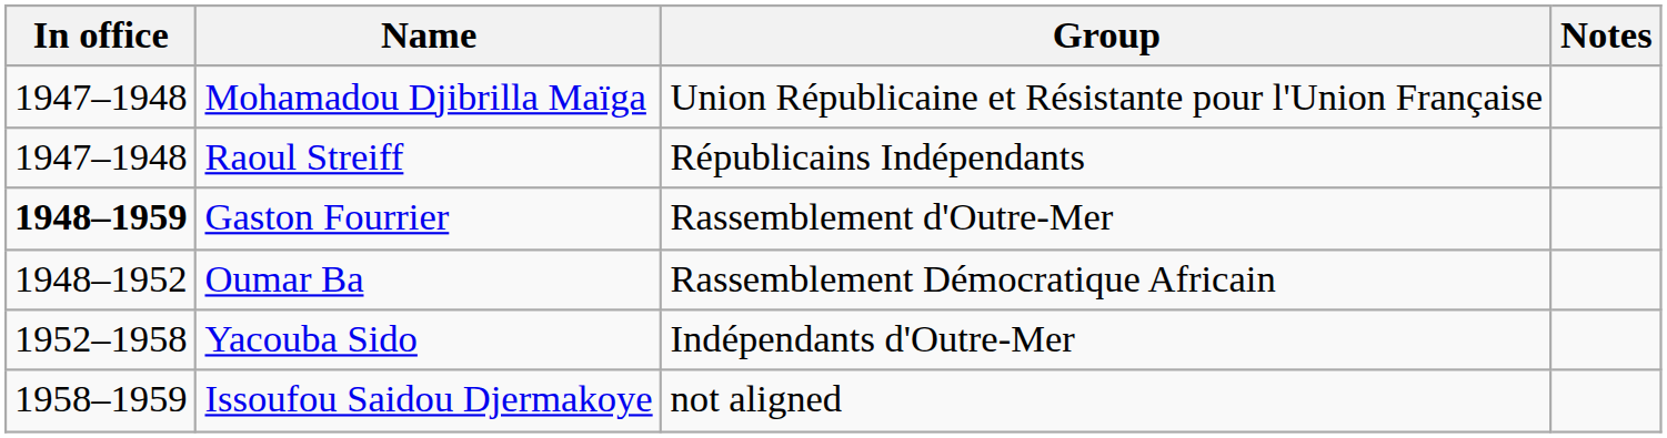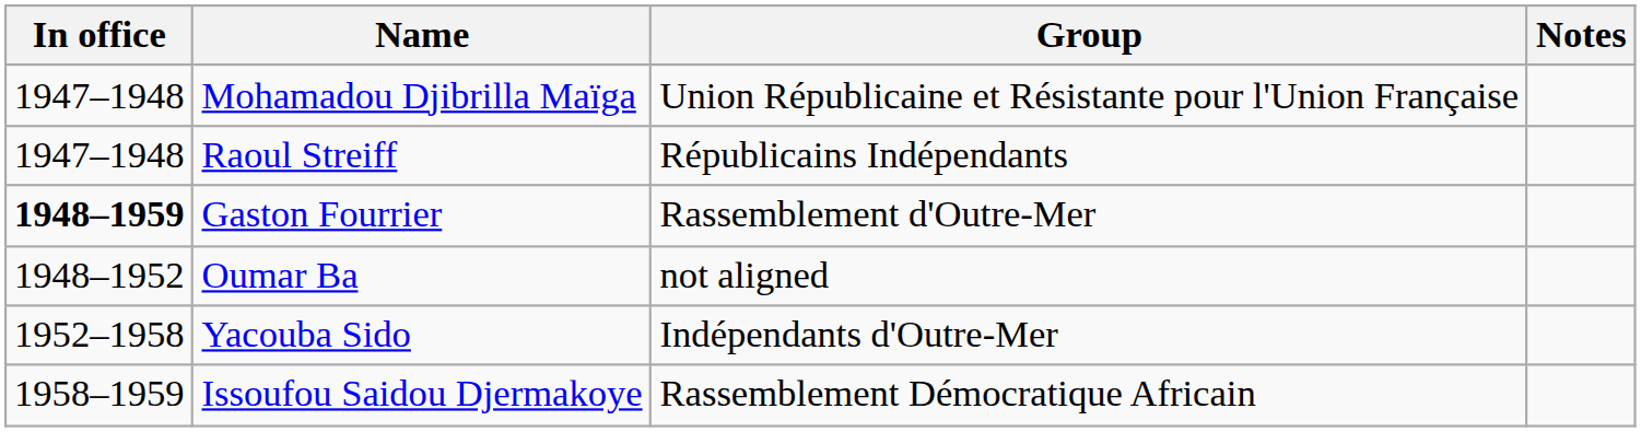Oumar Ba | Group: Rassemblement Démocratique Africain -> not aligned
Issoufou Saidou Djermakoye | Group: not aligned -> Rassemblement Démocratique Africain
